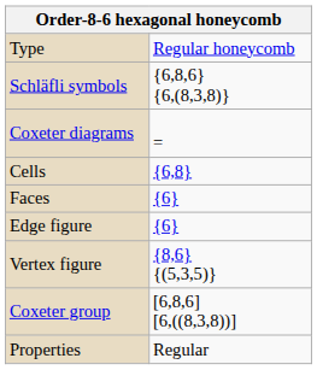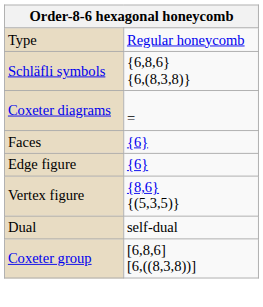- row: Cells | {6,8}
+ row: Dual | self-dual
- row: Properties | Regular
